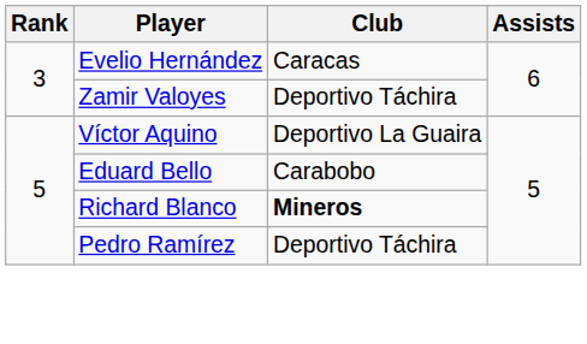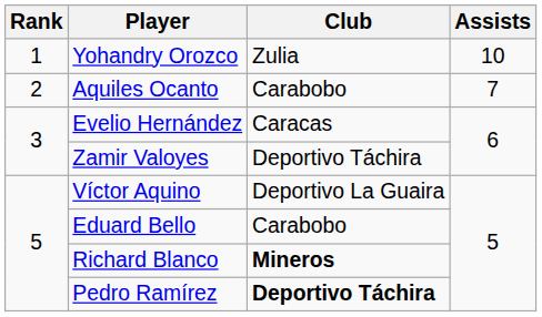+ row: 1 | Yohandry Orozco | Zulia | 10
+ row: 2 | Aquiles Ocanto | Carabobo | 7
Pedro Ramírez | Club: normal -> bold
